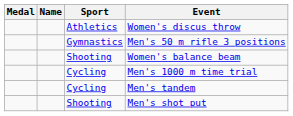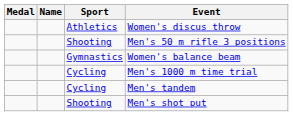Men's 50 m rifle 3 positions | Sport: Gymnastics -> Shooting
Women's balance beam | Sport: Shooting -> Gymnastics
